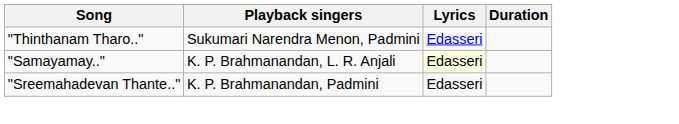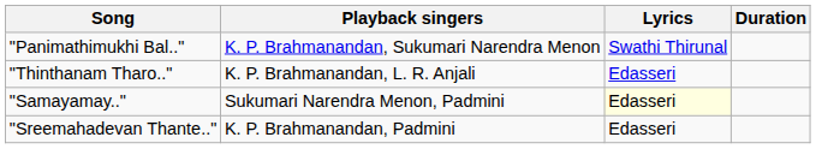+ row: "Panimathimukhi Bal.." | K. P. Brahmanandan, Sukumari Narendra Menon | Swathi Thirunal
"Thinthanam Tharo.." | Playback singers: Sukumari Narendra Menon, Padmini -> K. P. Brahmanandan, L. R. Anjali
"Samayamay.." | Playback singers: K. P. Brahmanandan, L. R. Anjali -> Sukumari Narendra Menon, Padmini
